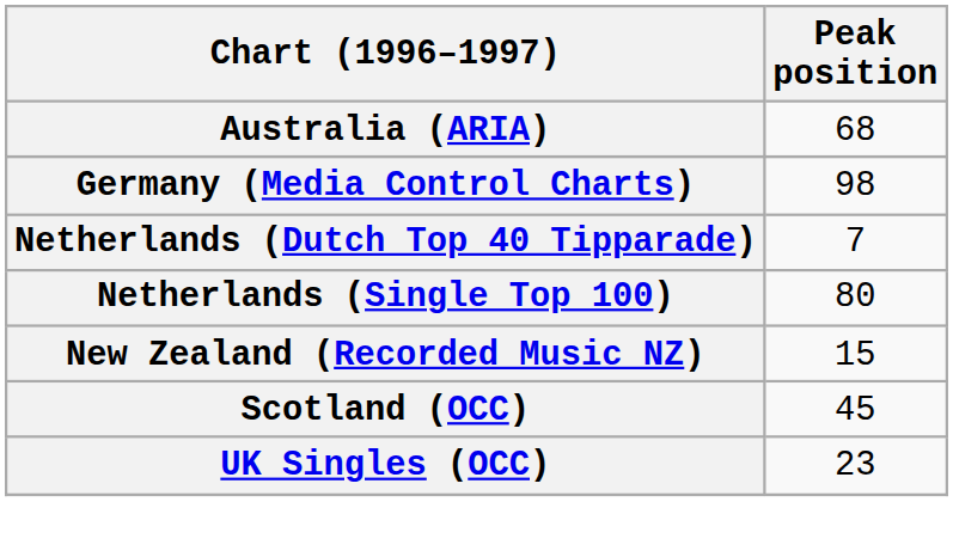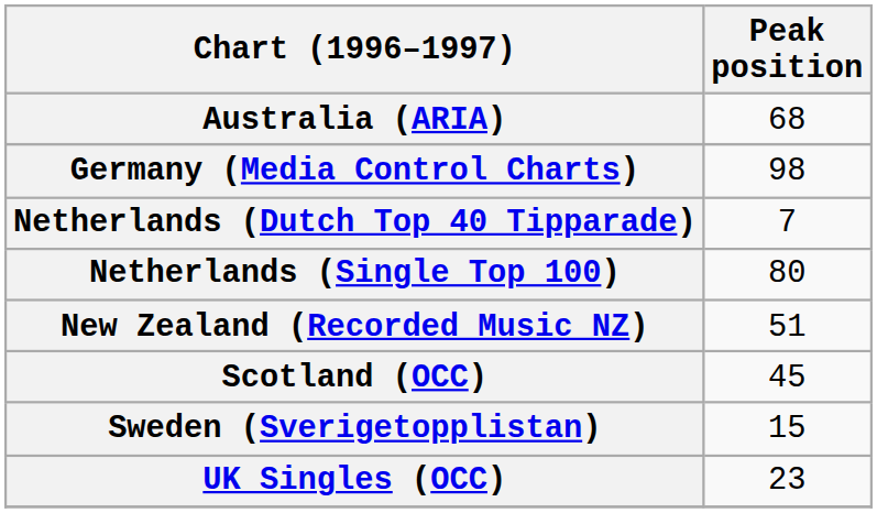New Zealand (Recorded Music NZ) | Peak position: 15 -> 51
+ row: Sweden (Sverigetopplistan) | 15
